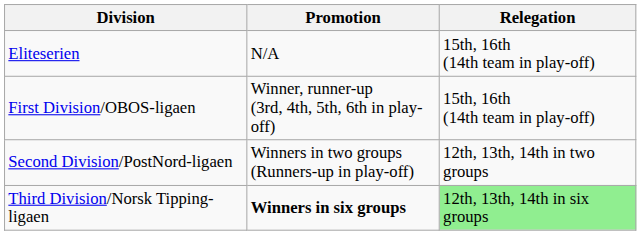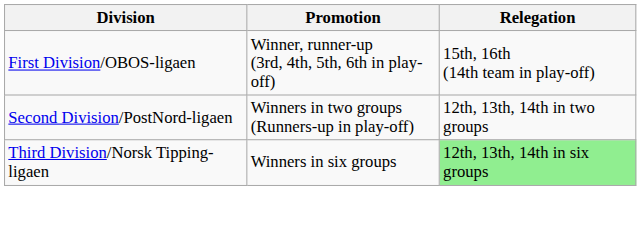- row: Eliteserien | N/A | 15th, 16th (14th team in play-off)
Third Division/Norsk Tipping-ligaen | Promotion: bold -> normal
